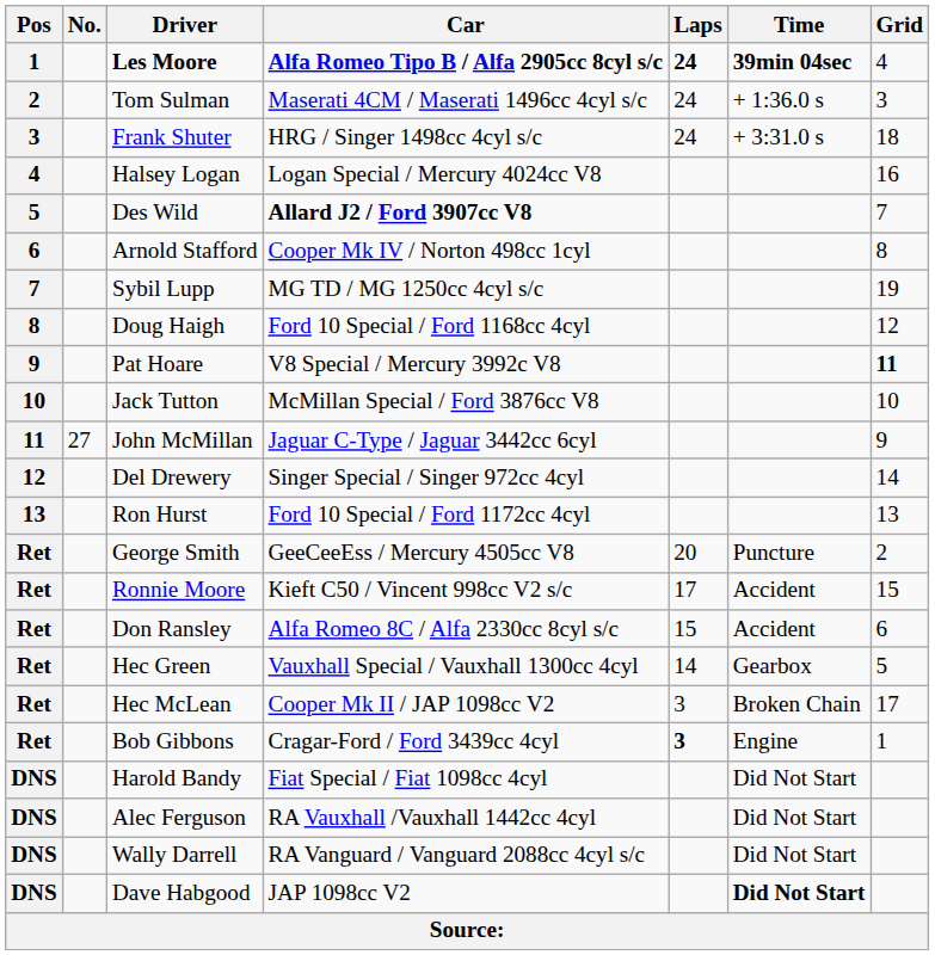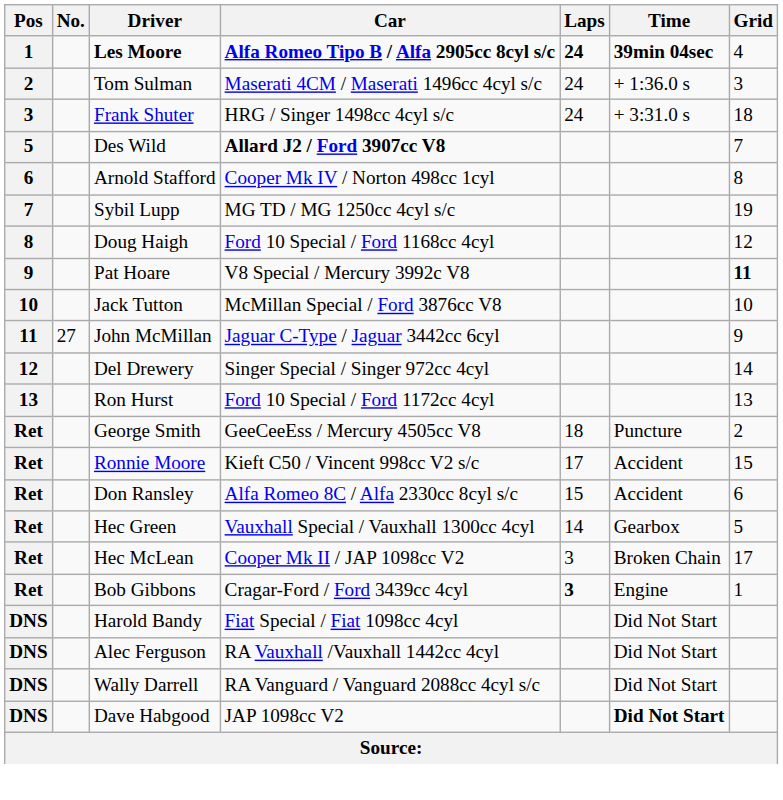- row: 4 | Halsey Logan | Logan Special / Mercury 4024cc V8 | 16
George Smith | Laps: 20 -> 18
